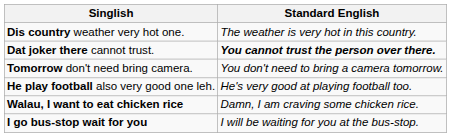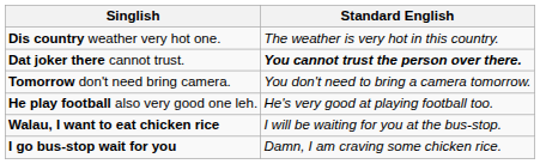Walau, I want to eat chicken rice | Standard English: Damn, I am craving some chicken rice. -> I will be waiting for you at the bus-stop.
I go bus-stop wait for you | Standard English: I will be waiting for you at the bus-stop. -> Damn, I am craving some chicken rice.
